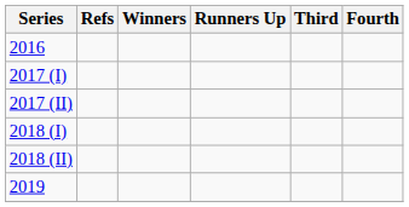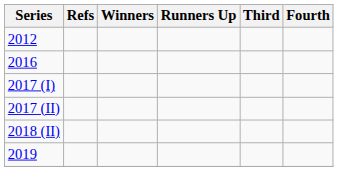+ row: 2012
- row: 2018 (I)
